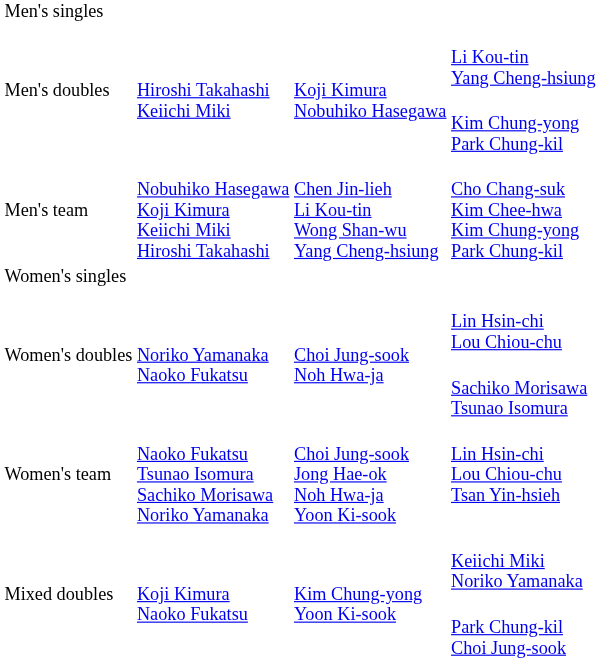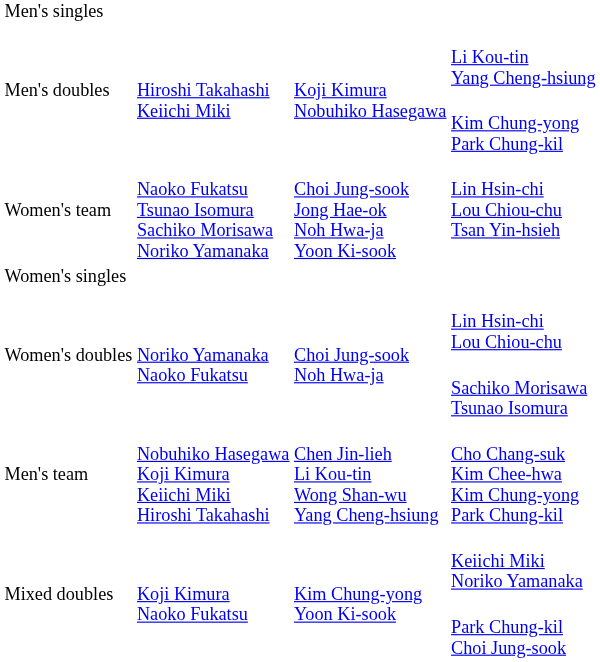rows swapped: Cho Chang-suk Kim Chee-hwa Kim Chung-yong Park Chung-kil <-> Lin Hsin-chi Lou Chiou-chu Tsan Yin-hsieh
